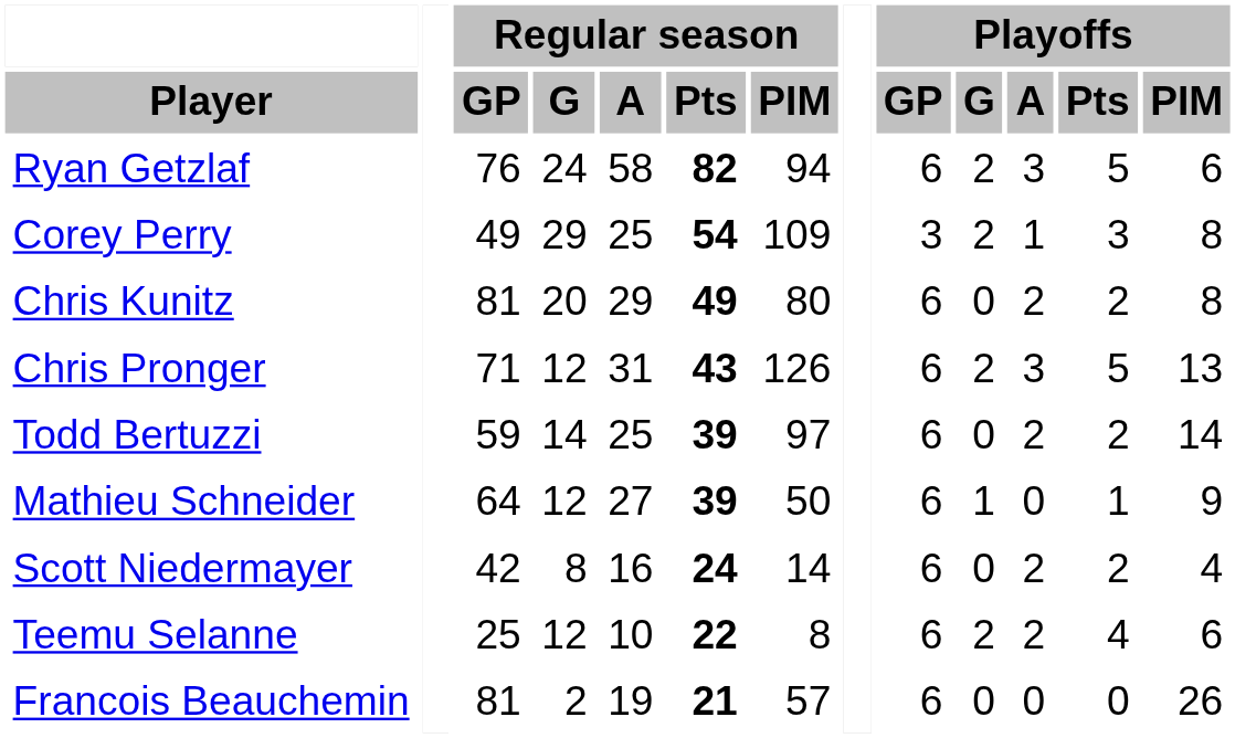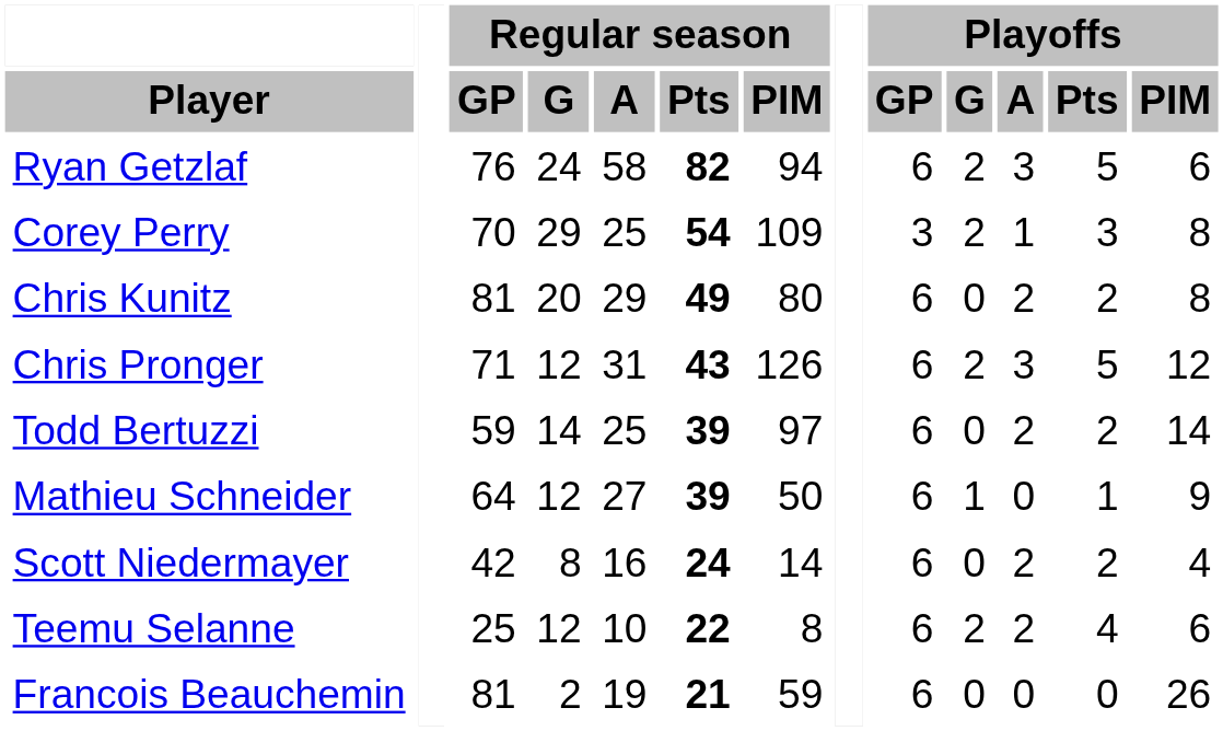Corey Perry | Regular season / GP: 49 -> 70
Chris Pronger | Playoffs / PIM: 13 -> 12
Francois Beauchemin | Regular season / PIM: 57 -> 59
